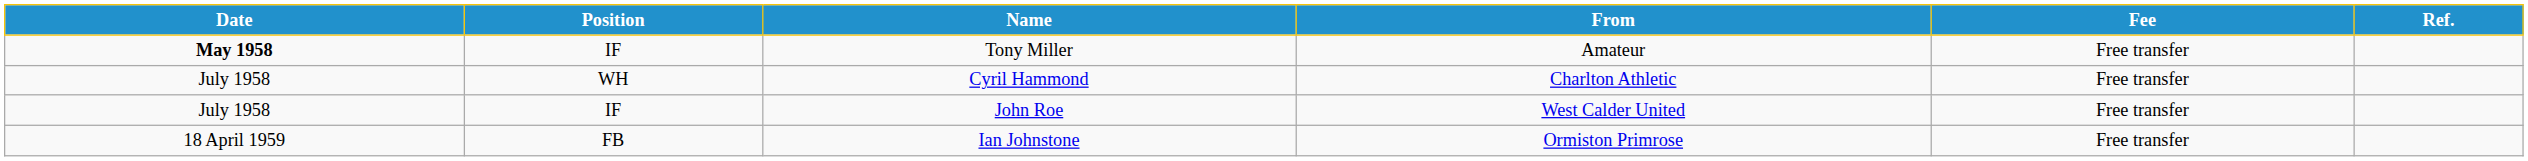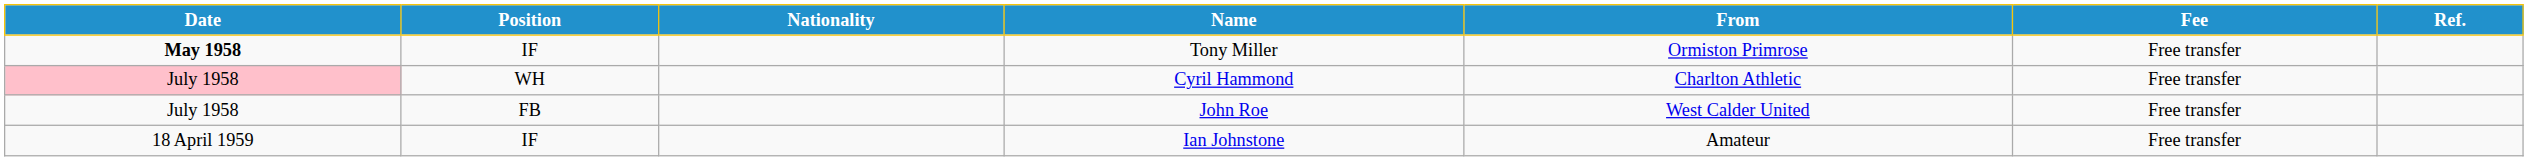+ column: Nationality
Tony Miller | From: Amateur -> Ormiston Primrose
Cyril Hammond | Date: no background -> pink background
John Roe | Position: IF -> FB
Ian Johnstone | Position: FB -> IF
Ian Johnstone | From: Ormiston Primrose -> Amateur
